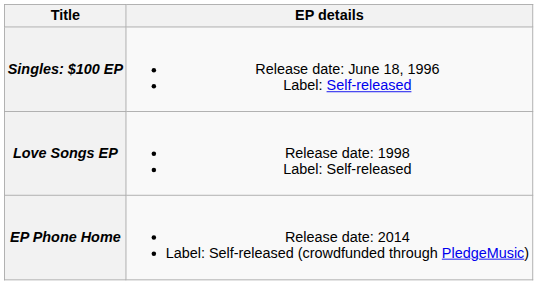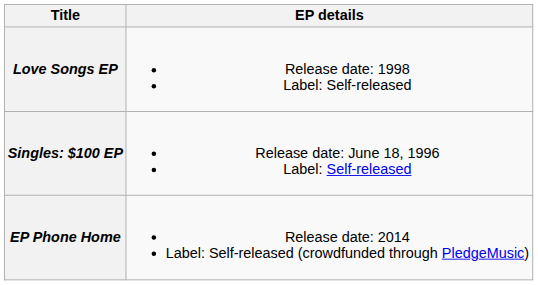rows swapped: Singles: $100 EP <-> Love Songs EP
